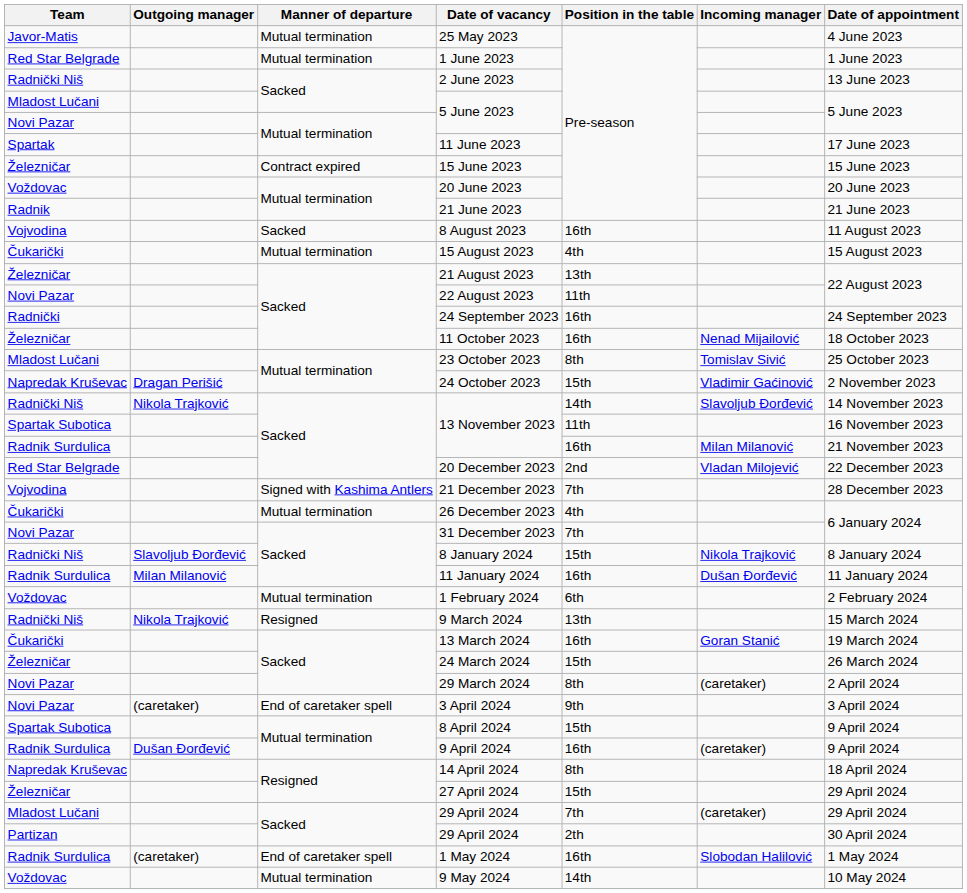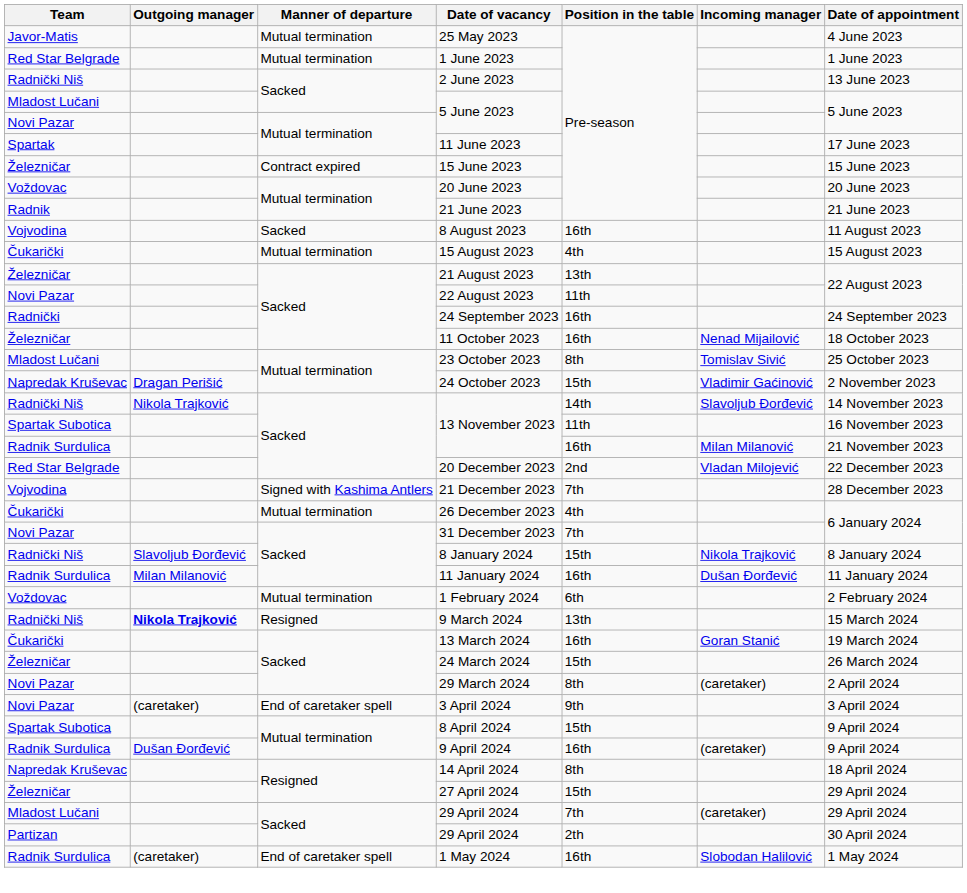9 March 2024 | Outgoing manager: normal -> bold
- row: Voždovac | Mutual termination | 9 May 2024 | 14th | 10 May 2024
